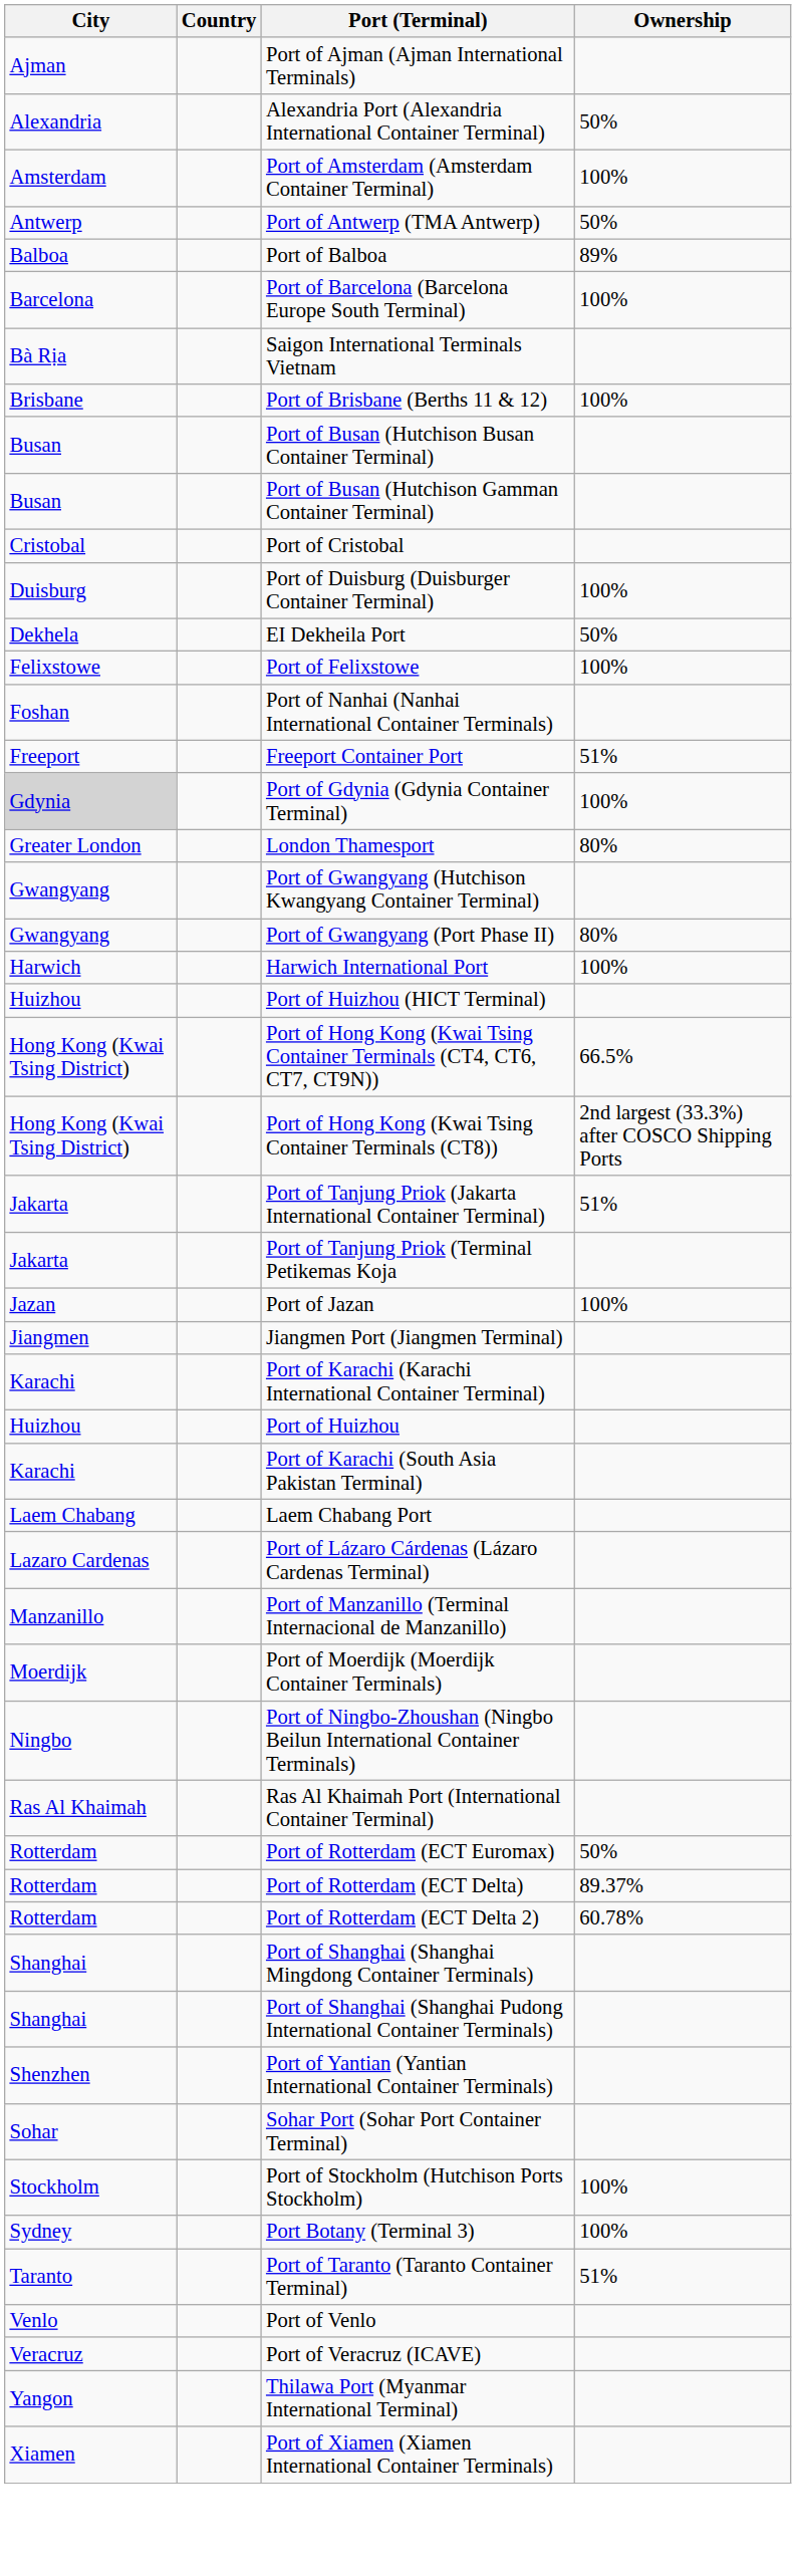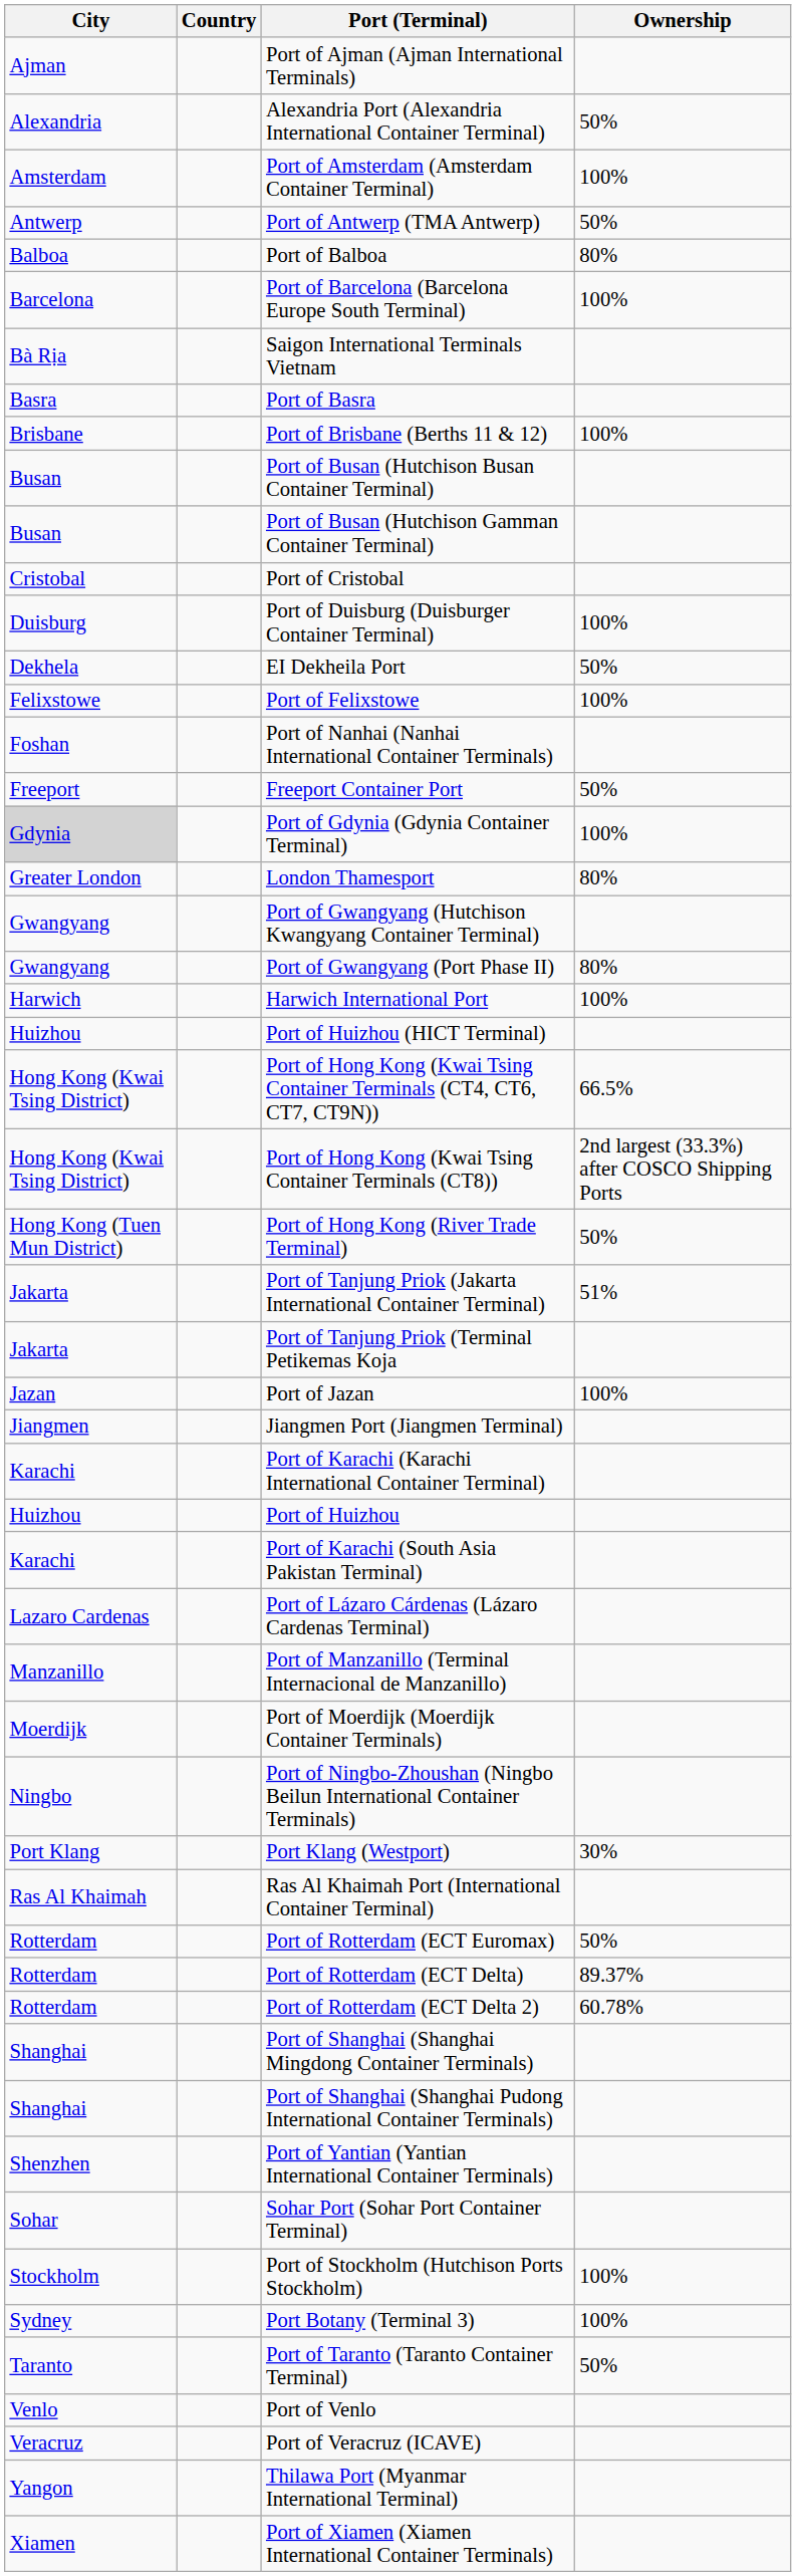Port of Balboa | Ownership: 89% -> 80%
+ row: Basra | Port of Basra
Freeport Container Port | Ownership: 51% -> 50%
+ row: Hong Kong (Tuen Mun District) | Port of Hong Kong (River Trade Terminal) | 50%
- row: Laem Chabang | Laem Chabang Port
+ row: Port Klang | Port Klang (Westport) | 30%
Port of Taranto (Taranto Container Terminal) | Ownership: 51% -> 50%
